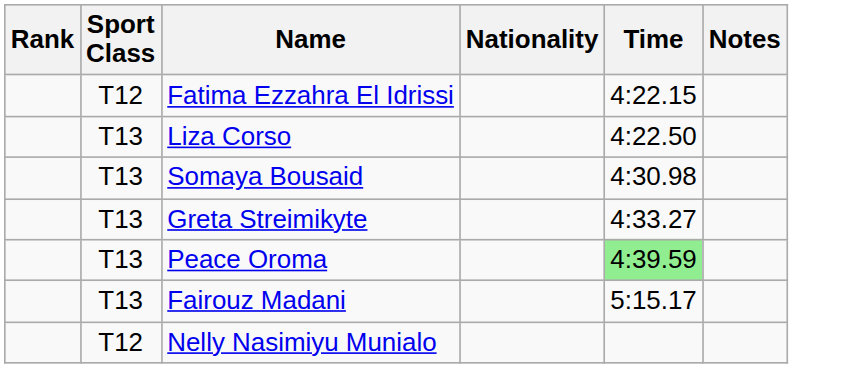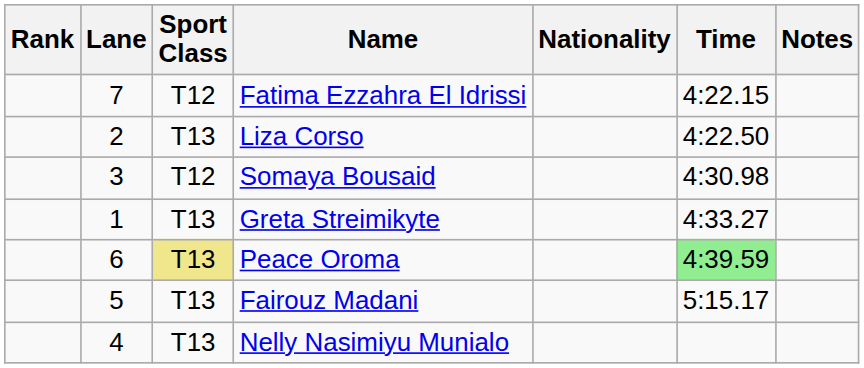+ column: Lane | 7 | 2 | 3 | 1 | 6 | 5 | 4
Somaya Bousaid | Sport Class: T13 -> T12
Peace Oroma | Sport Class: no background -> khaki background
Nelly Nasimiyu Munialo | Sport Class: T12 -> T13
